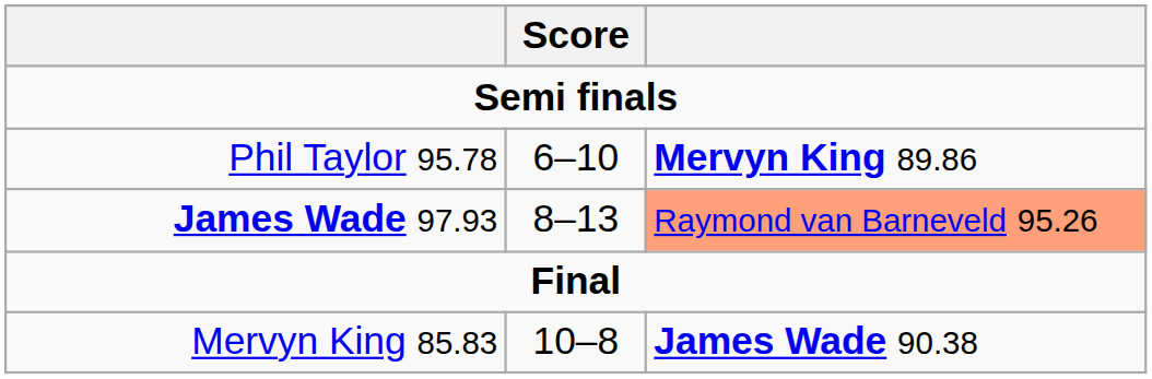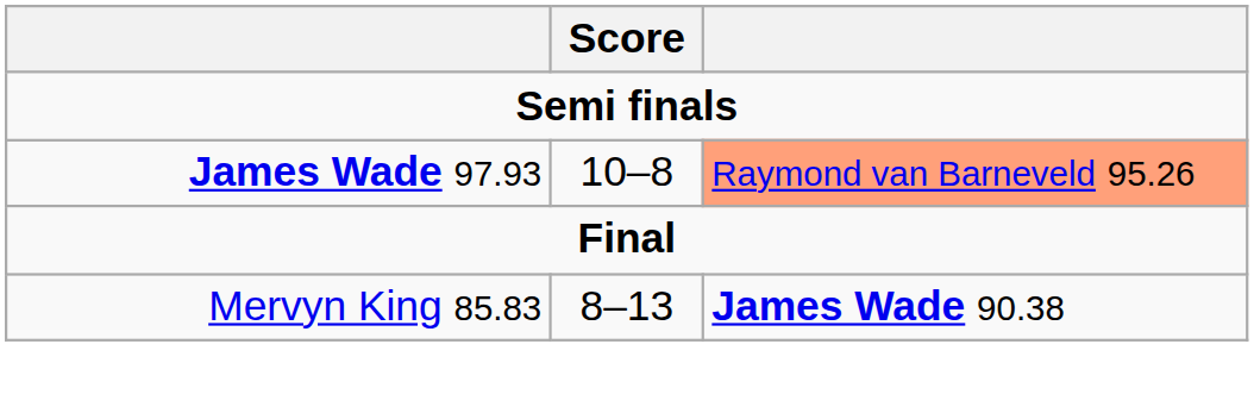- row: Phil Taylor 95.78 | 6–10 | Mervyn King 89.86
James Wade 97.93 | Score: 8–13 -> 10–8
Mervyn King 85.83 | Score: 10–8 -> 8–13
